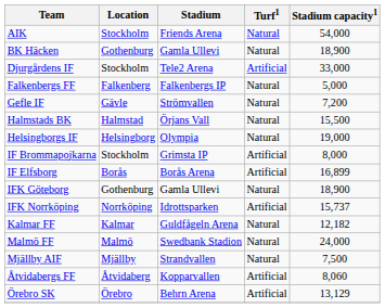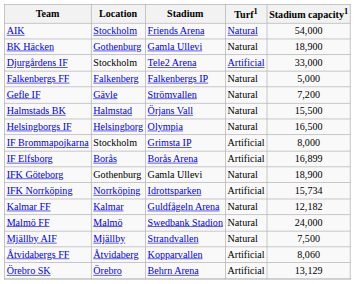Helsingborgs IF | Stadium capacity1: 19,000 -> 16,500
IFK Norrköping | Stadium capacity1: 15,737 -> 15,734
